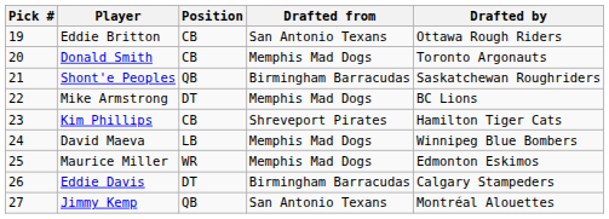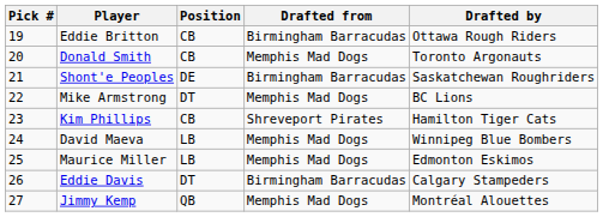Eddie Britton | Drafted from: San Antonio Texans -> Birmingham Barracudas
Shont'e Peoples | Position: QB -> DE
Maurice Miller | Position: WR -> LB
Jimmy Kemp | Drafted from: San Antonio Texans -> Memphis Mad Dogs
